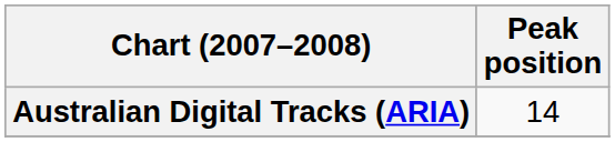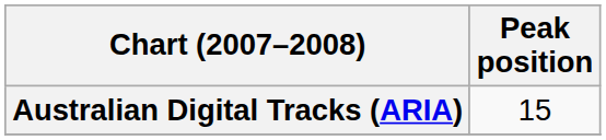Australian Digital Tracks (ARIA) | Peak position: 14 -> 15
